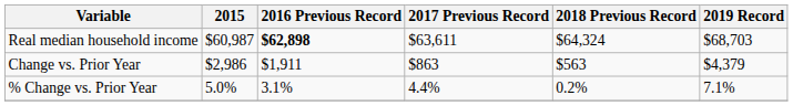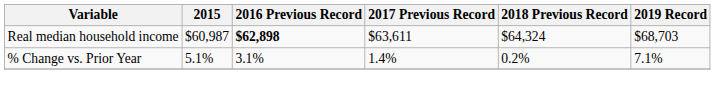- row: Change vs. Prior Year | $2,986 | $1,911 | $863 | $563 | $4,379
% Change vs. Prior Year | 2015: 5.0% -> 5.1%
% Change vs. Prior Year | 2017 Previous Record: 4.4% -> 1.4%
